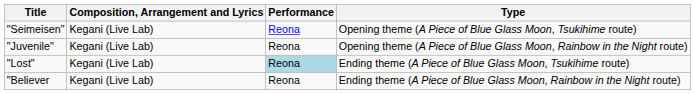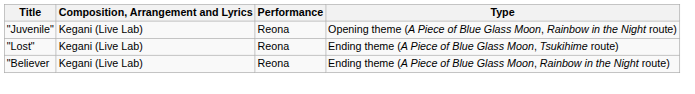- row: "Seimeisen" | Kegani (Live Lab) | Reona | Opening theme (A Piece of Blue Glass Moon, Tsukihime route)
"Lost" | Performance: lightblue background -> no background
